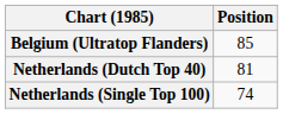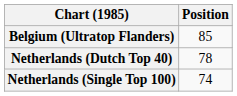Netherlands (Dutch Top 40) | Position: 81 -> 78
